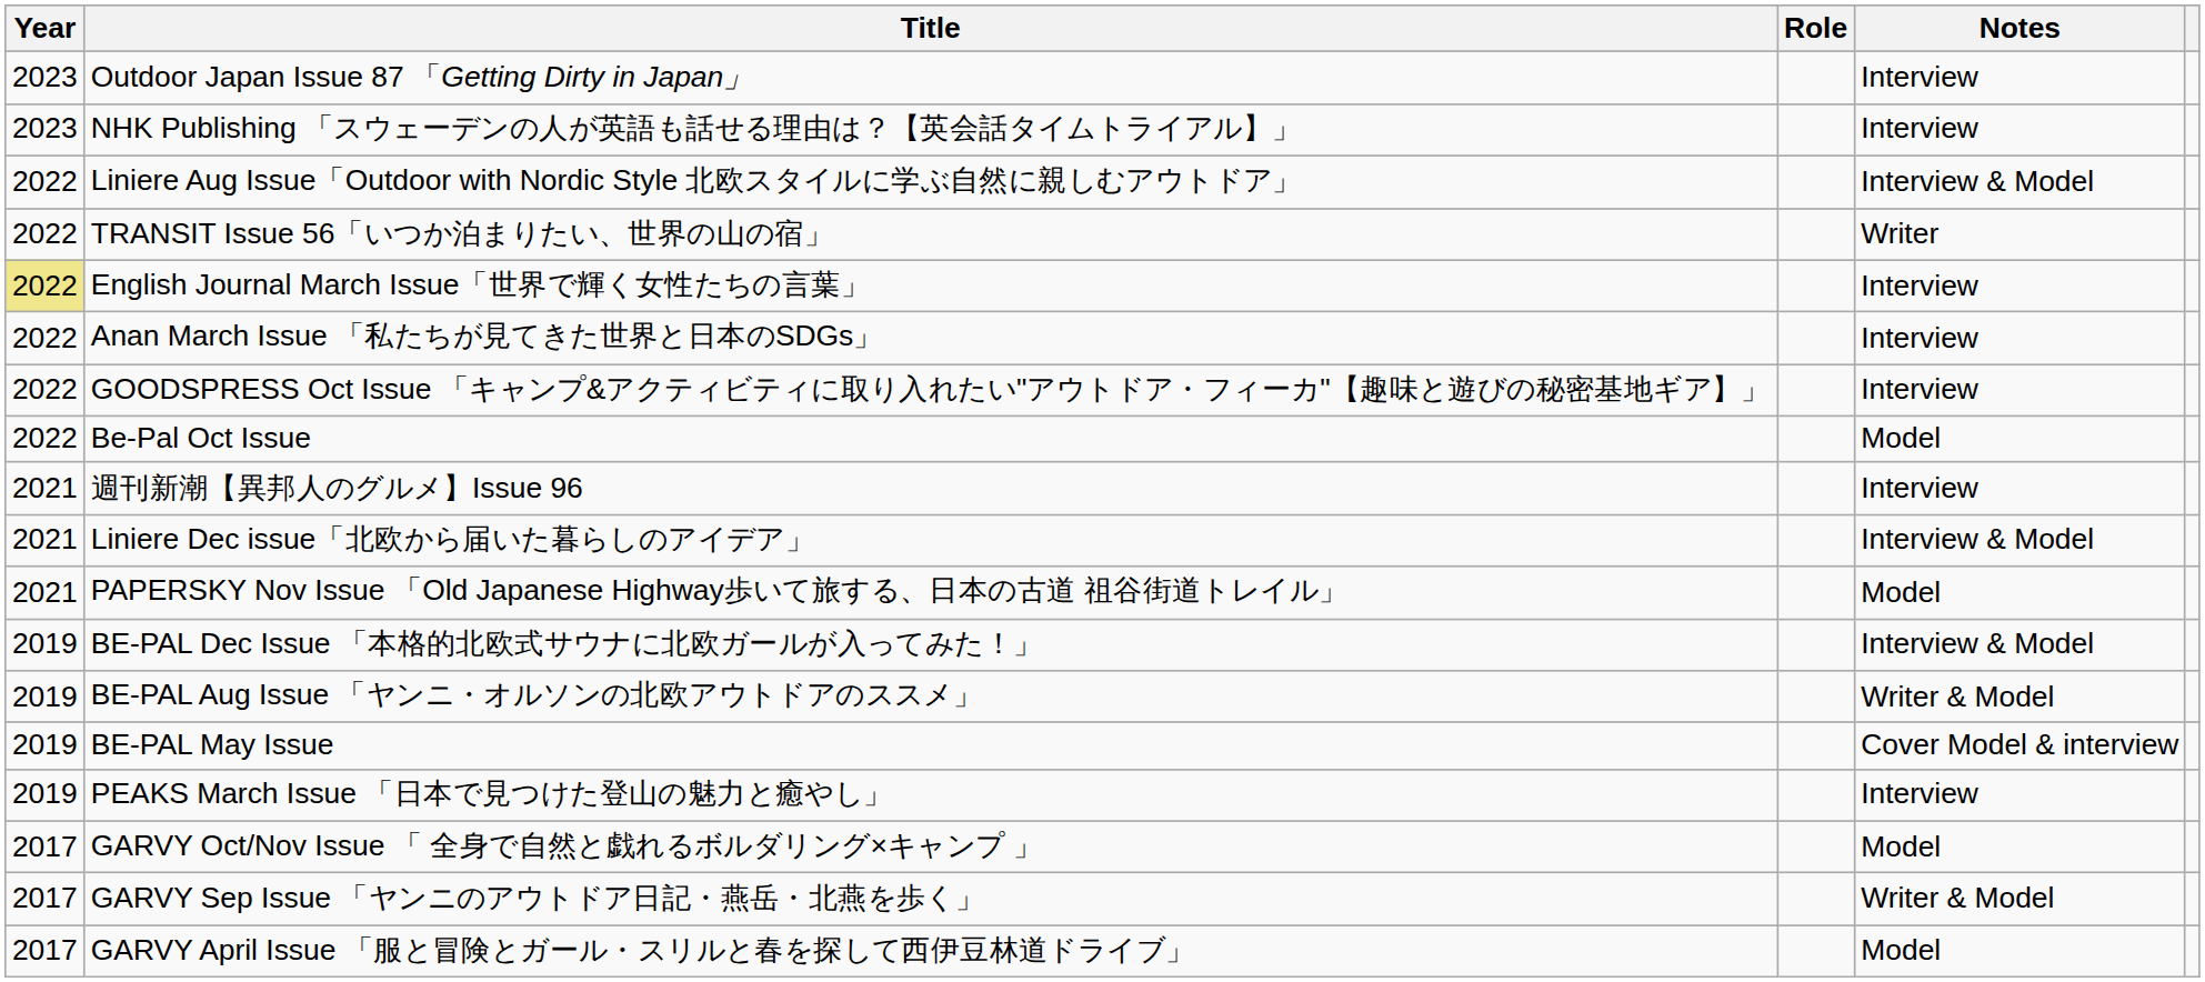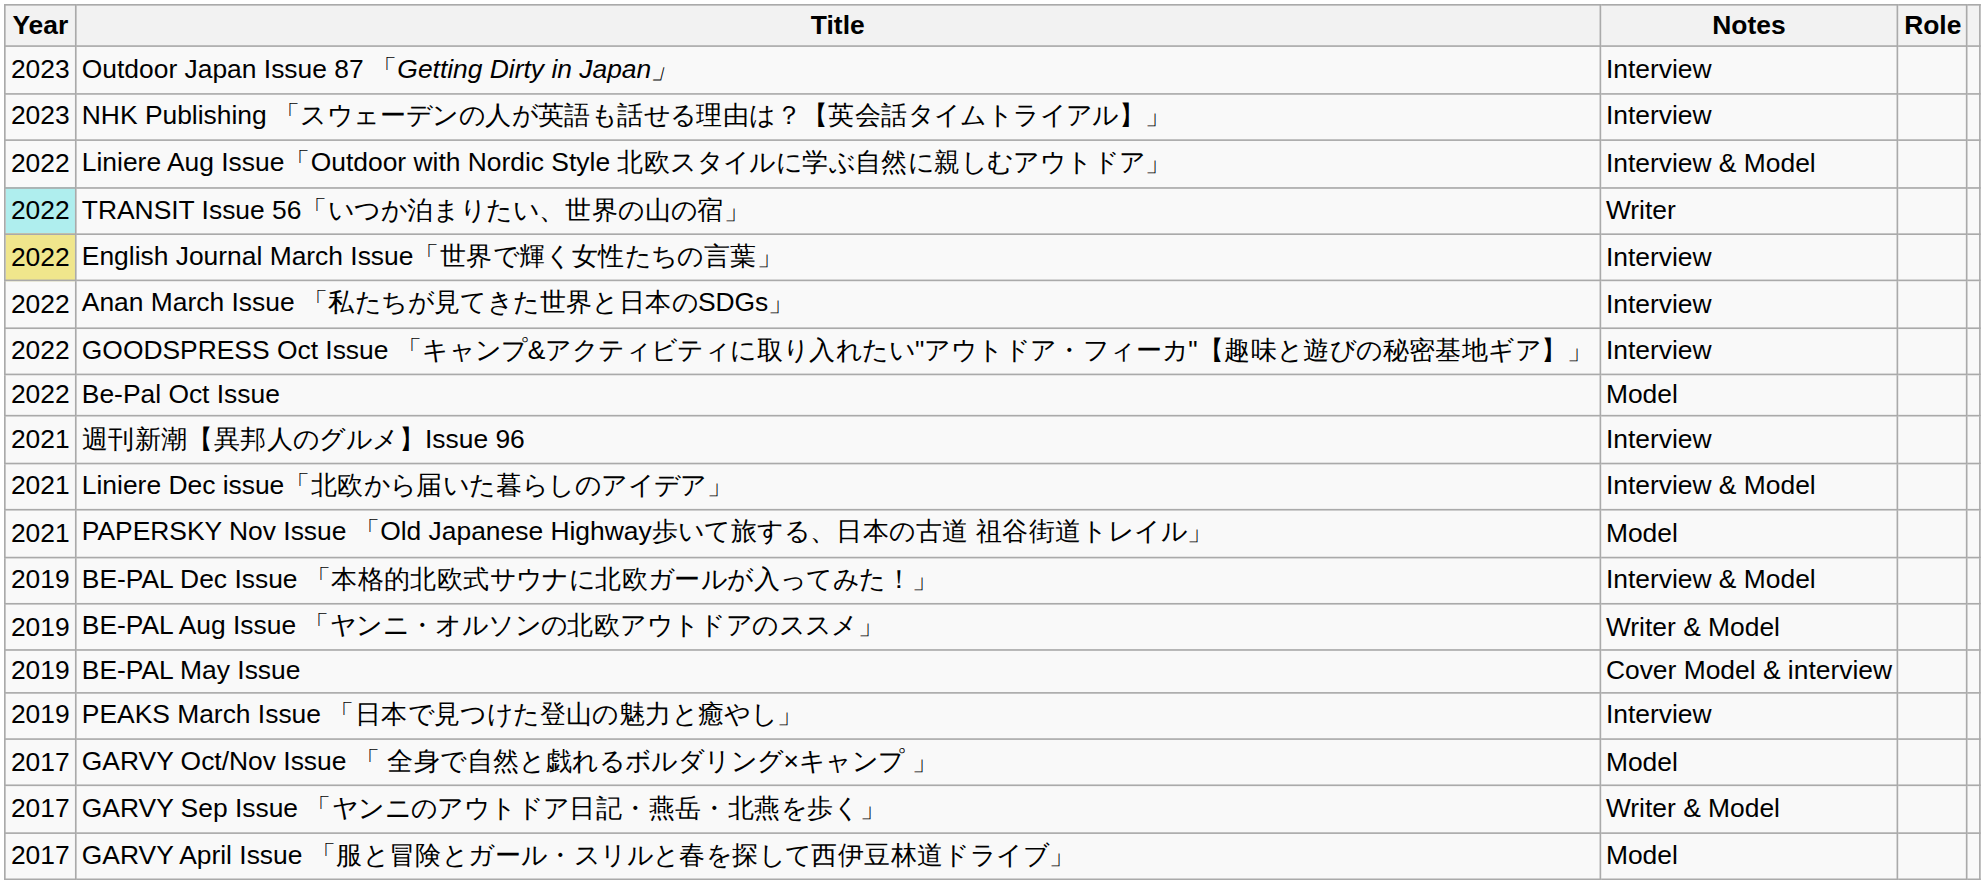columns swapped: Role <-> Notes
TRANSIT Issue 56「いつか泊まりたい、世界の山の宿」 | Year: no background -> paleturquoise background
